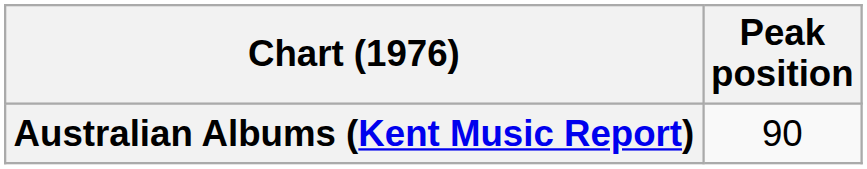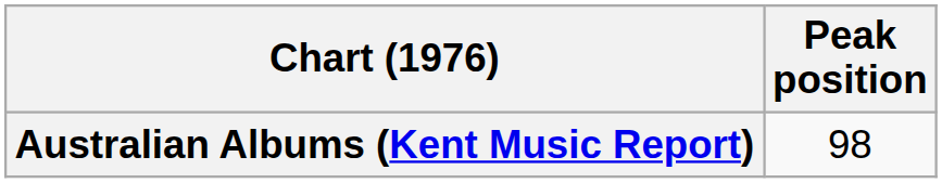Australian Albums (Kent Music Report) | Peak position: 90 -> 98
